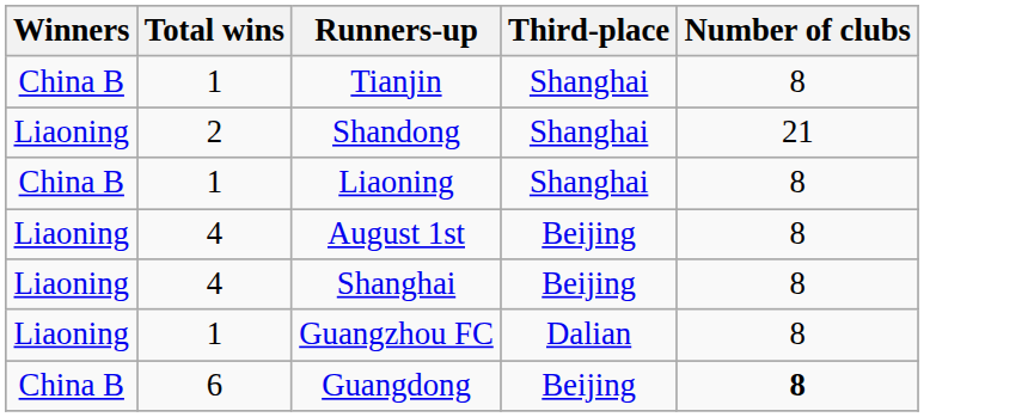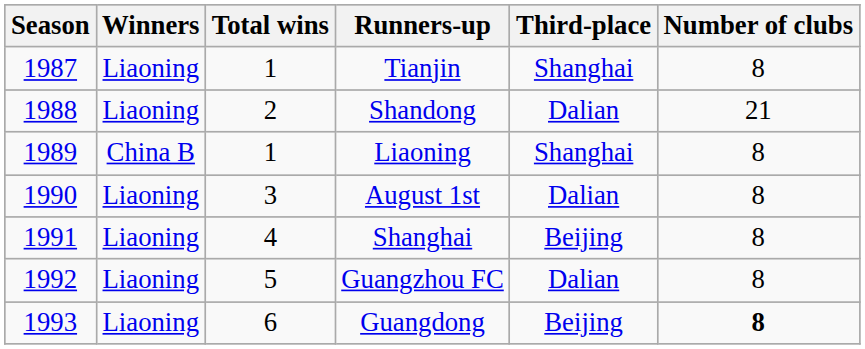+ column: Season | 1987 | 1988 | 1989 | 1990 | 1991 | 1992 | 1993
Tianjin | Winners: China B -> Liaoning
Shandong | Third-place: Shanghai -> Dalian
August 1st | Total wins: 4 -> 3
August 1st | Third-place: Beijing -> Dalian
Guangzhou FC | Total wins: 1 -> 5
Guangdong | Winners: China B -> Liaoning
